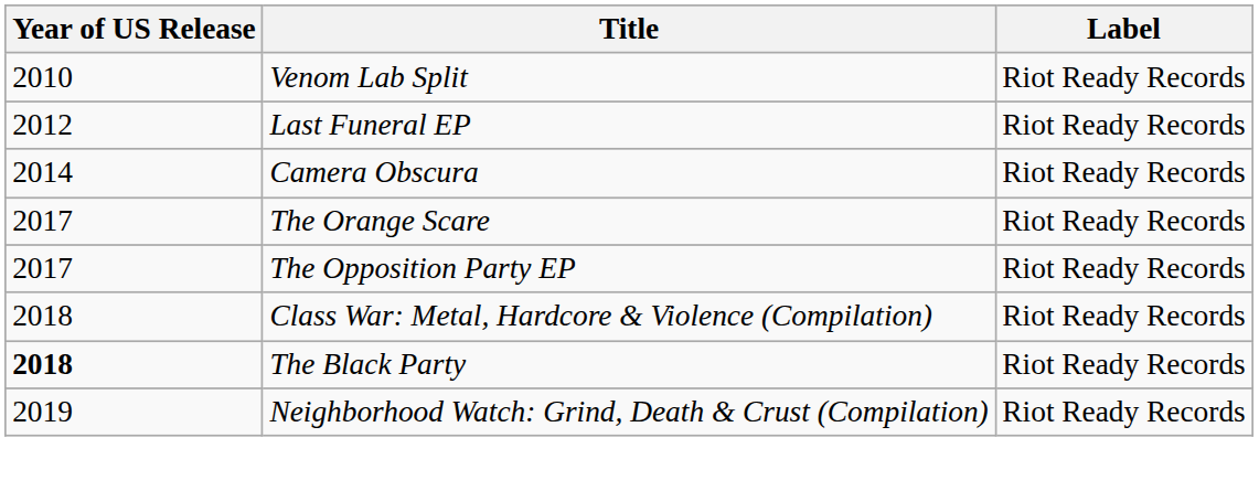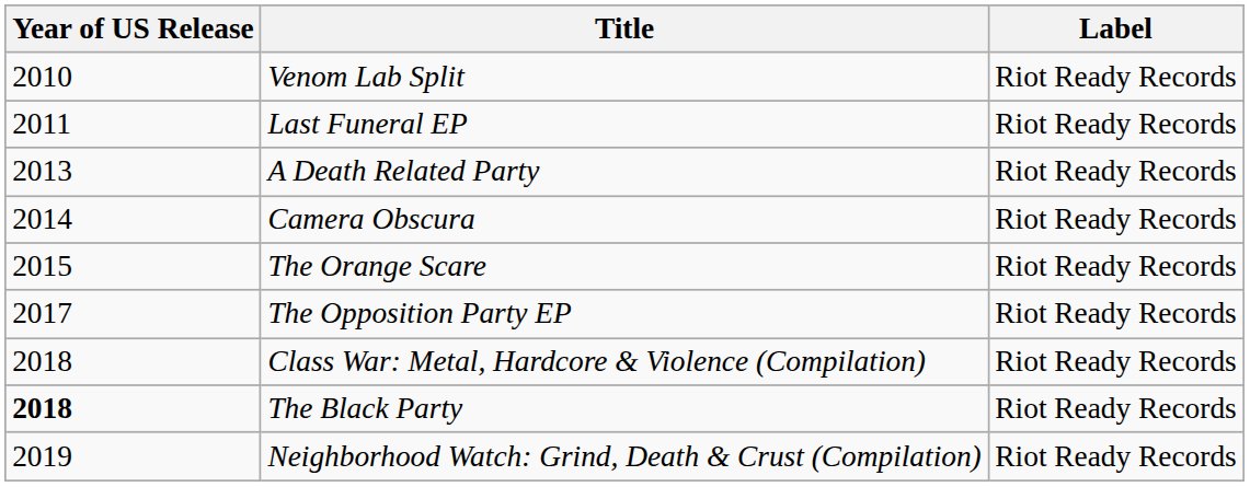Last Funeral EP | Year of US Release: 2012 -> 2011
+ row: 2013 | A Death Related Party | Riot Ready Records
The Orange Scare | Year of US Release: 2017 -> 2015
